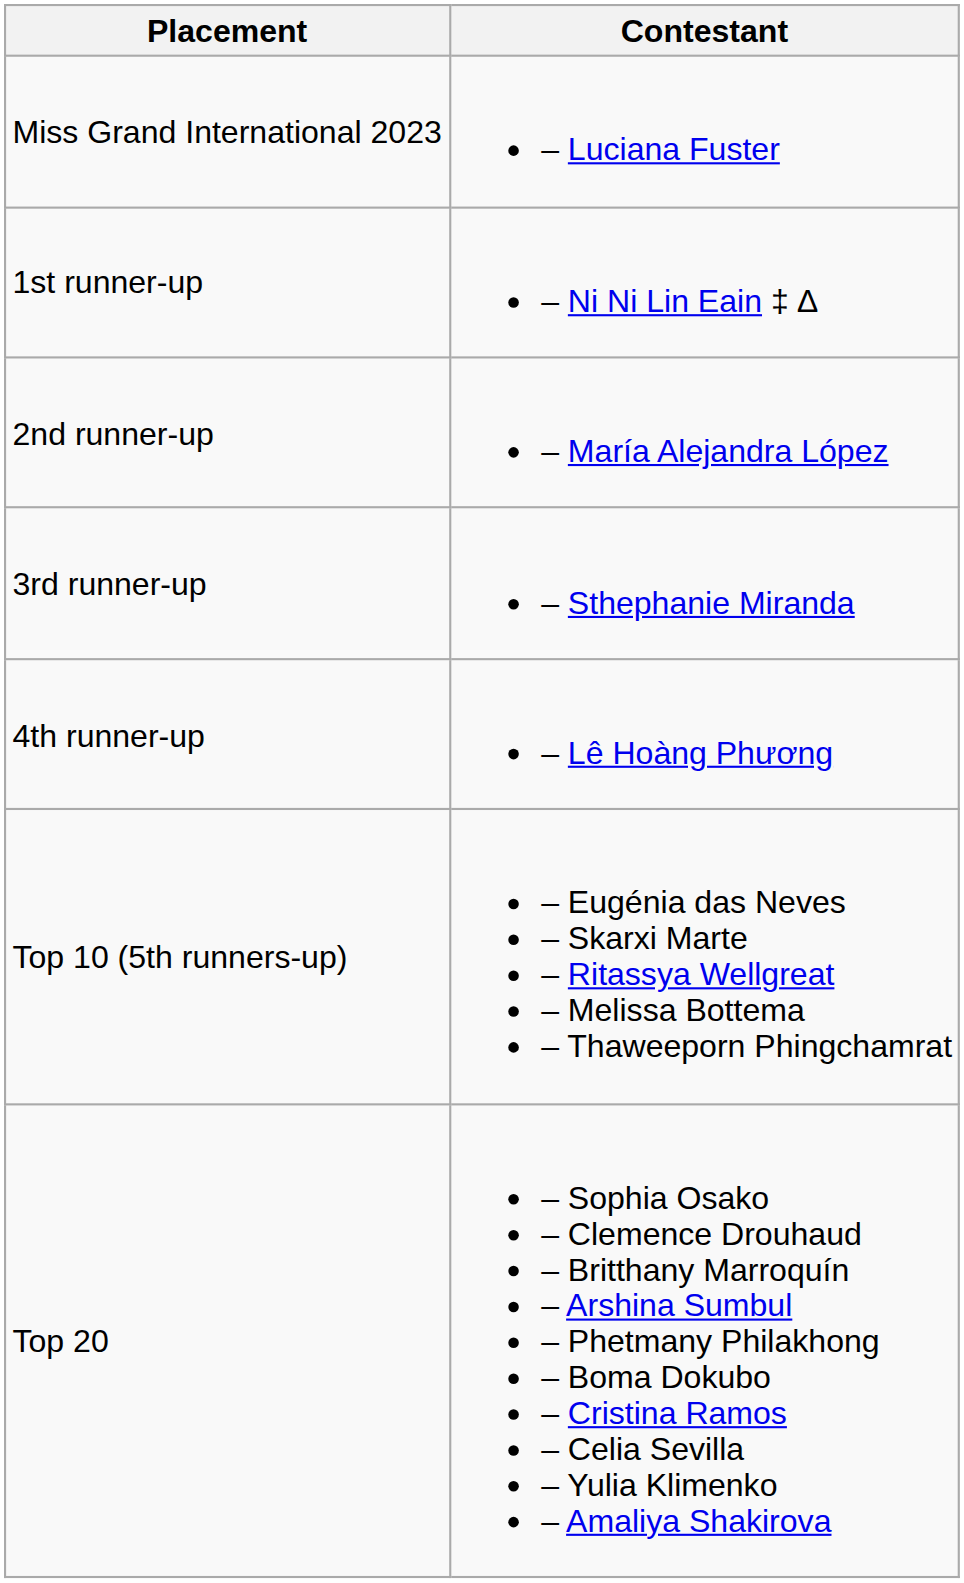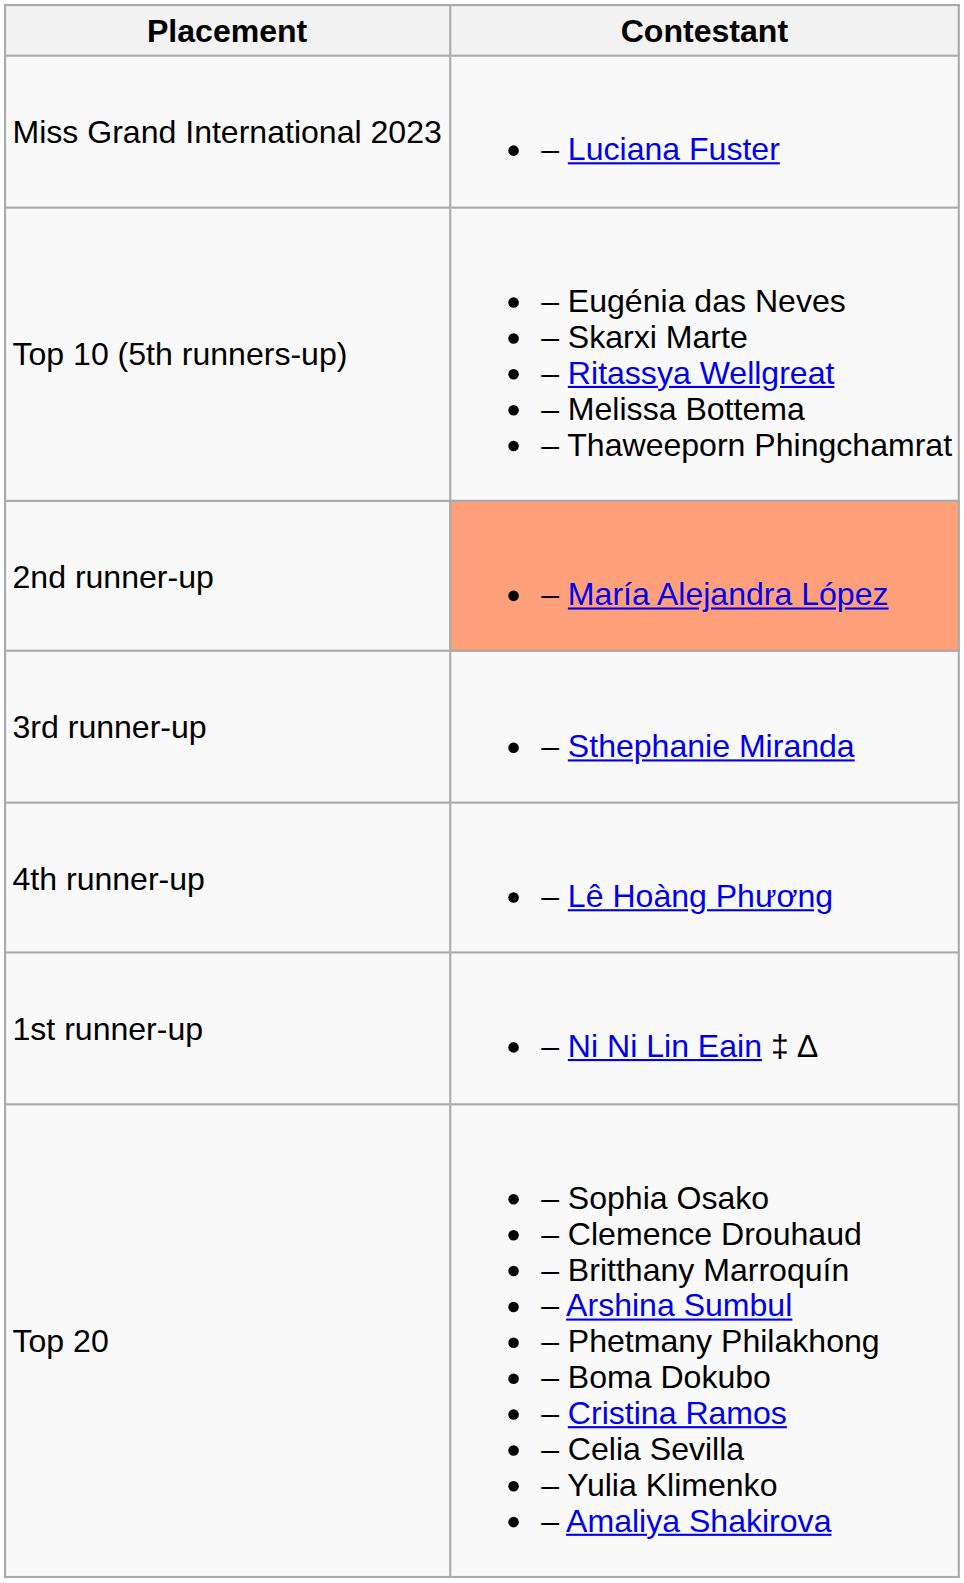rows swapped: 1st runner-up <-> Top 10 (5th runners-up)
2nd runner-up | Contestant: no background -> lightsalmon background
